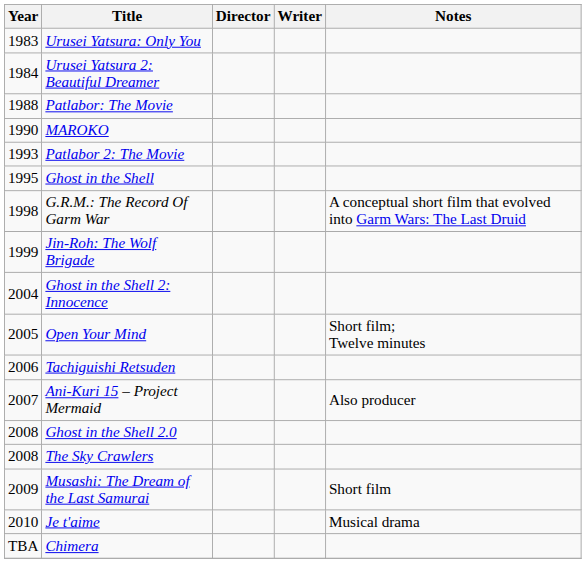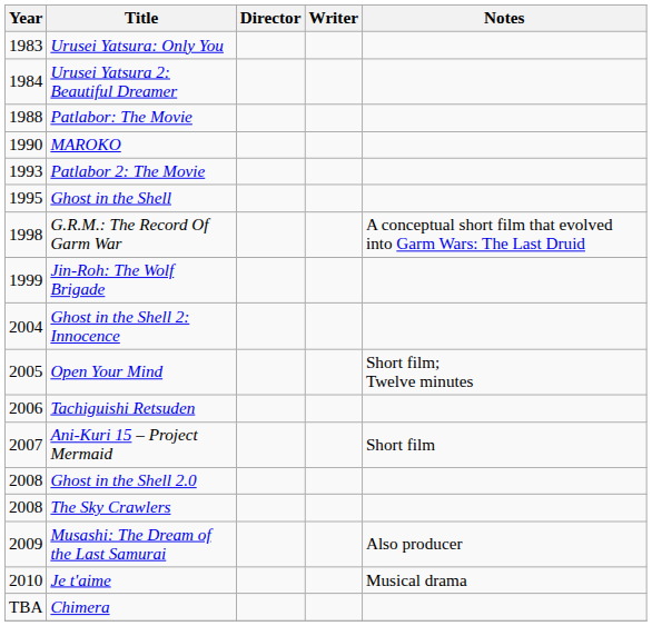Ani-Kuri 15 – Project Mermaid | Notes: Also producer -> Short film
Musashi: The Dream of the Last Samurai | Notes: Short film -> Also producer
